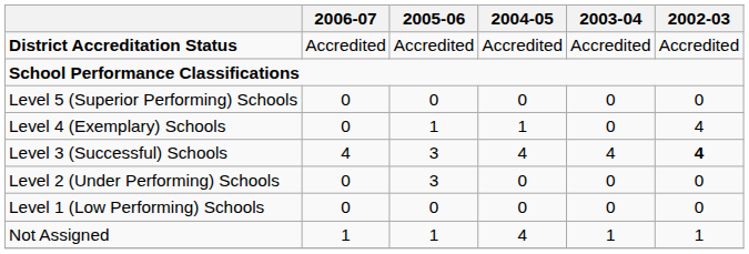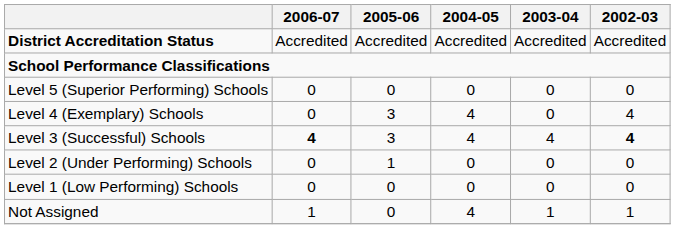Level 4 (Exemplary) Schools | 2005-06: 1 -> 3
Level 4 (Exemplary) Schools | 2004-05: 1 -> 4
Level 3 (Successful) Schools | 2006-07: normal -> bold
Level 2 (Under Performing) Schools | 2005-06: 3 -> 1
Not Assigned | 2005-06: 1 -> 0
